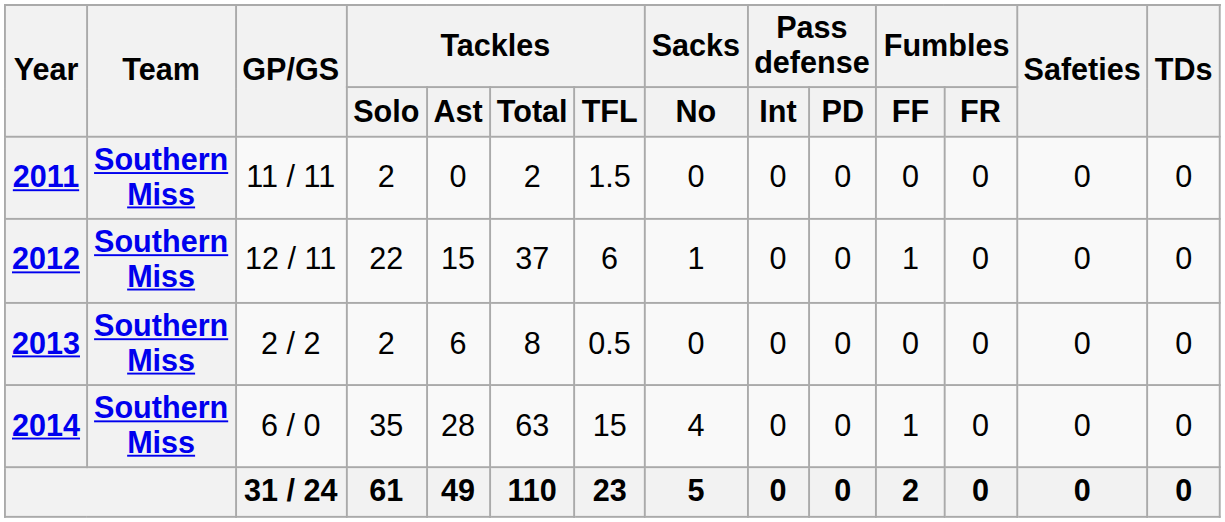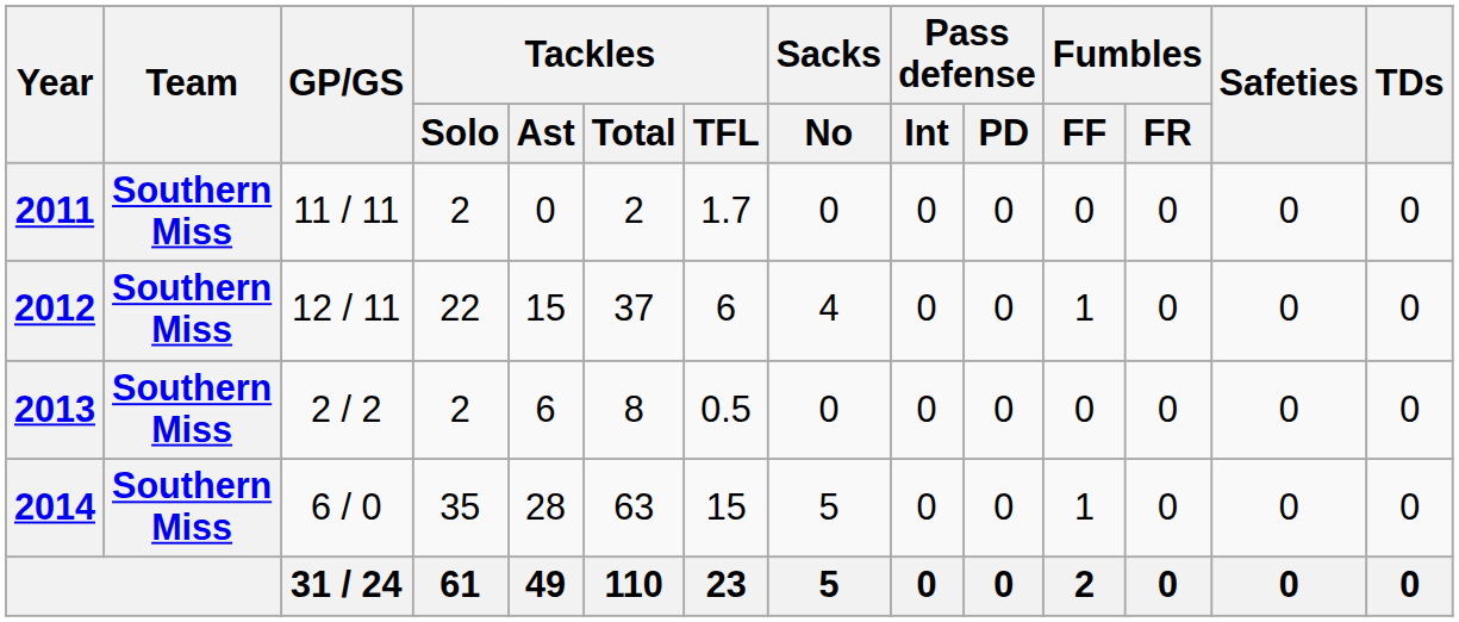2011 | Tackles / TFL: 1.5 -> 1.7
2012 | Sacks / No: 1 -> 4
2014 | Sacks / No: 4 -> 5
